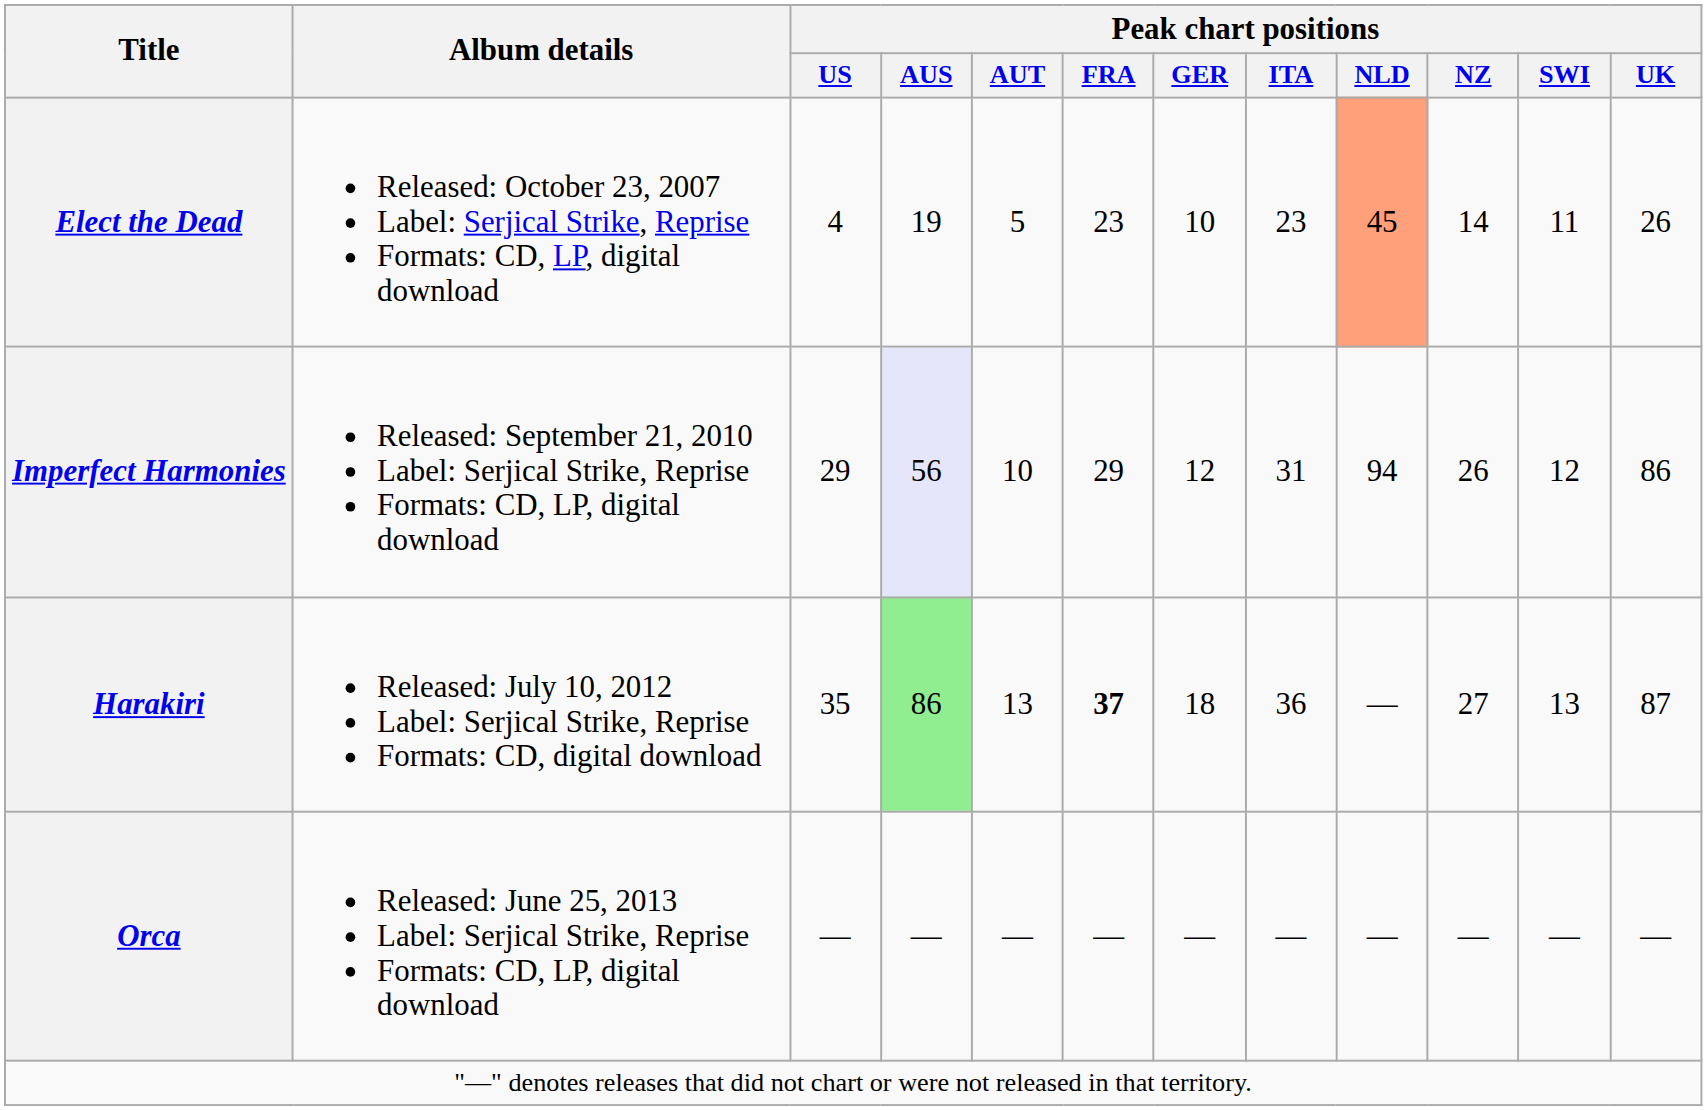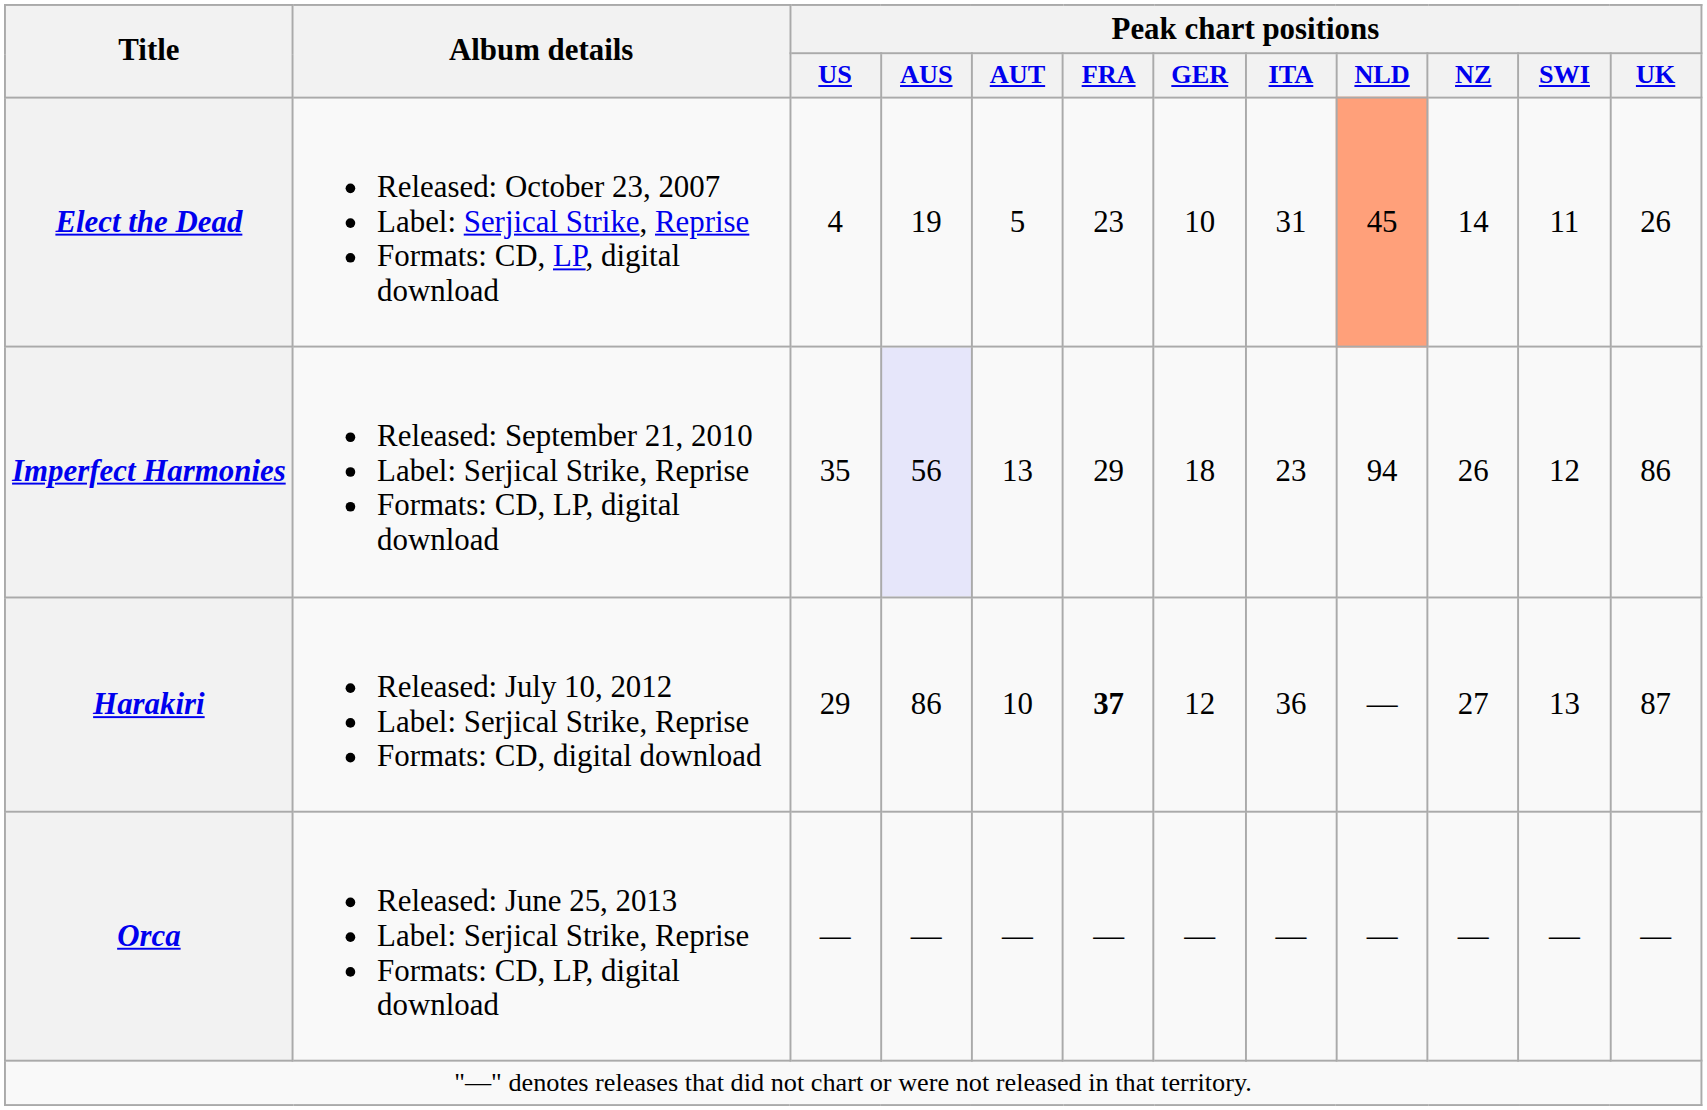Elect the Dead | Peak chart positions / ITA: 23 -> 31
Imperfect Harmonies | Peak chart positions / US: 29 -> 35
Imperfect Harmonies | Peak chart positions / AUT: 10 -> 13
Imperfect Harmonies | Peak chart positions / GER: 12 -> 18
Imperfect Harmonies | Peak chart positions / ITA: 31 -> 23
Harakiri | Peak chart positions / US: 35 -> 29
Harakiri | Peak chart positions / AUS: lightgreen background -> no background
Harakiri | Peak chart positions / AUT: 13 -> 10
Harakiri | Peak chart positions / GER: 18 -> 12
